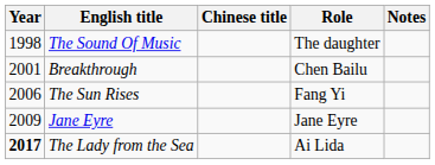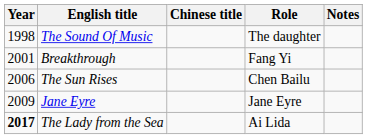Breakthrough | Role: Chen Bailu -> Fang Yi
The Sun Rises | Role: Fang Yi -> Chen Bailu
